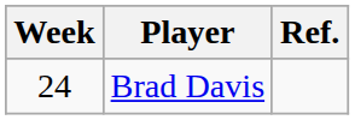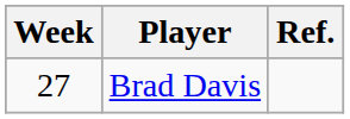Brad Davis | Week: 24 -> 27
